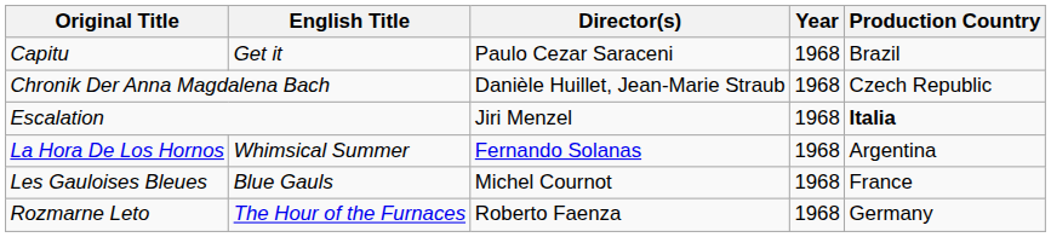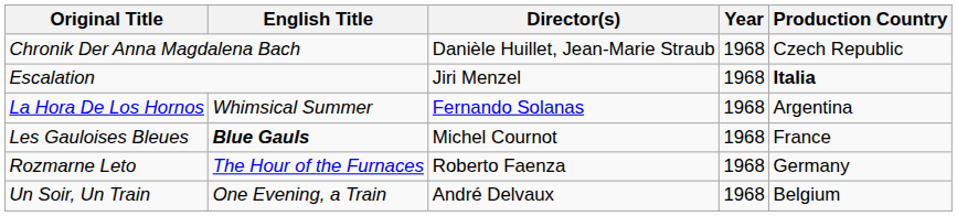- row: Capitu | Get it | Paulo Cezar Saraceni | 1968 | Brazil
Les Gauloises Bleues | English Title: normal -> bold
+ row: Un Soir, Un Train | One Evening, a Train | André Delvaux | 1968 | Belgium
